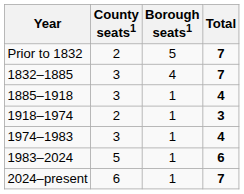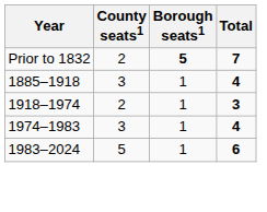Prior to 1832 | Borough seats1: normal -> bold
- row: 1832–1885 | 3 | 4 | 7
- row: 2024–present | 6 | 1 | 7
